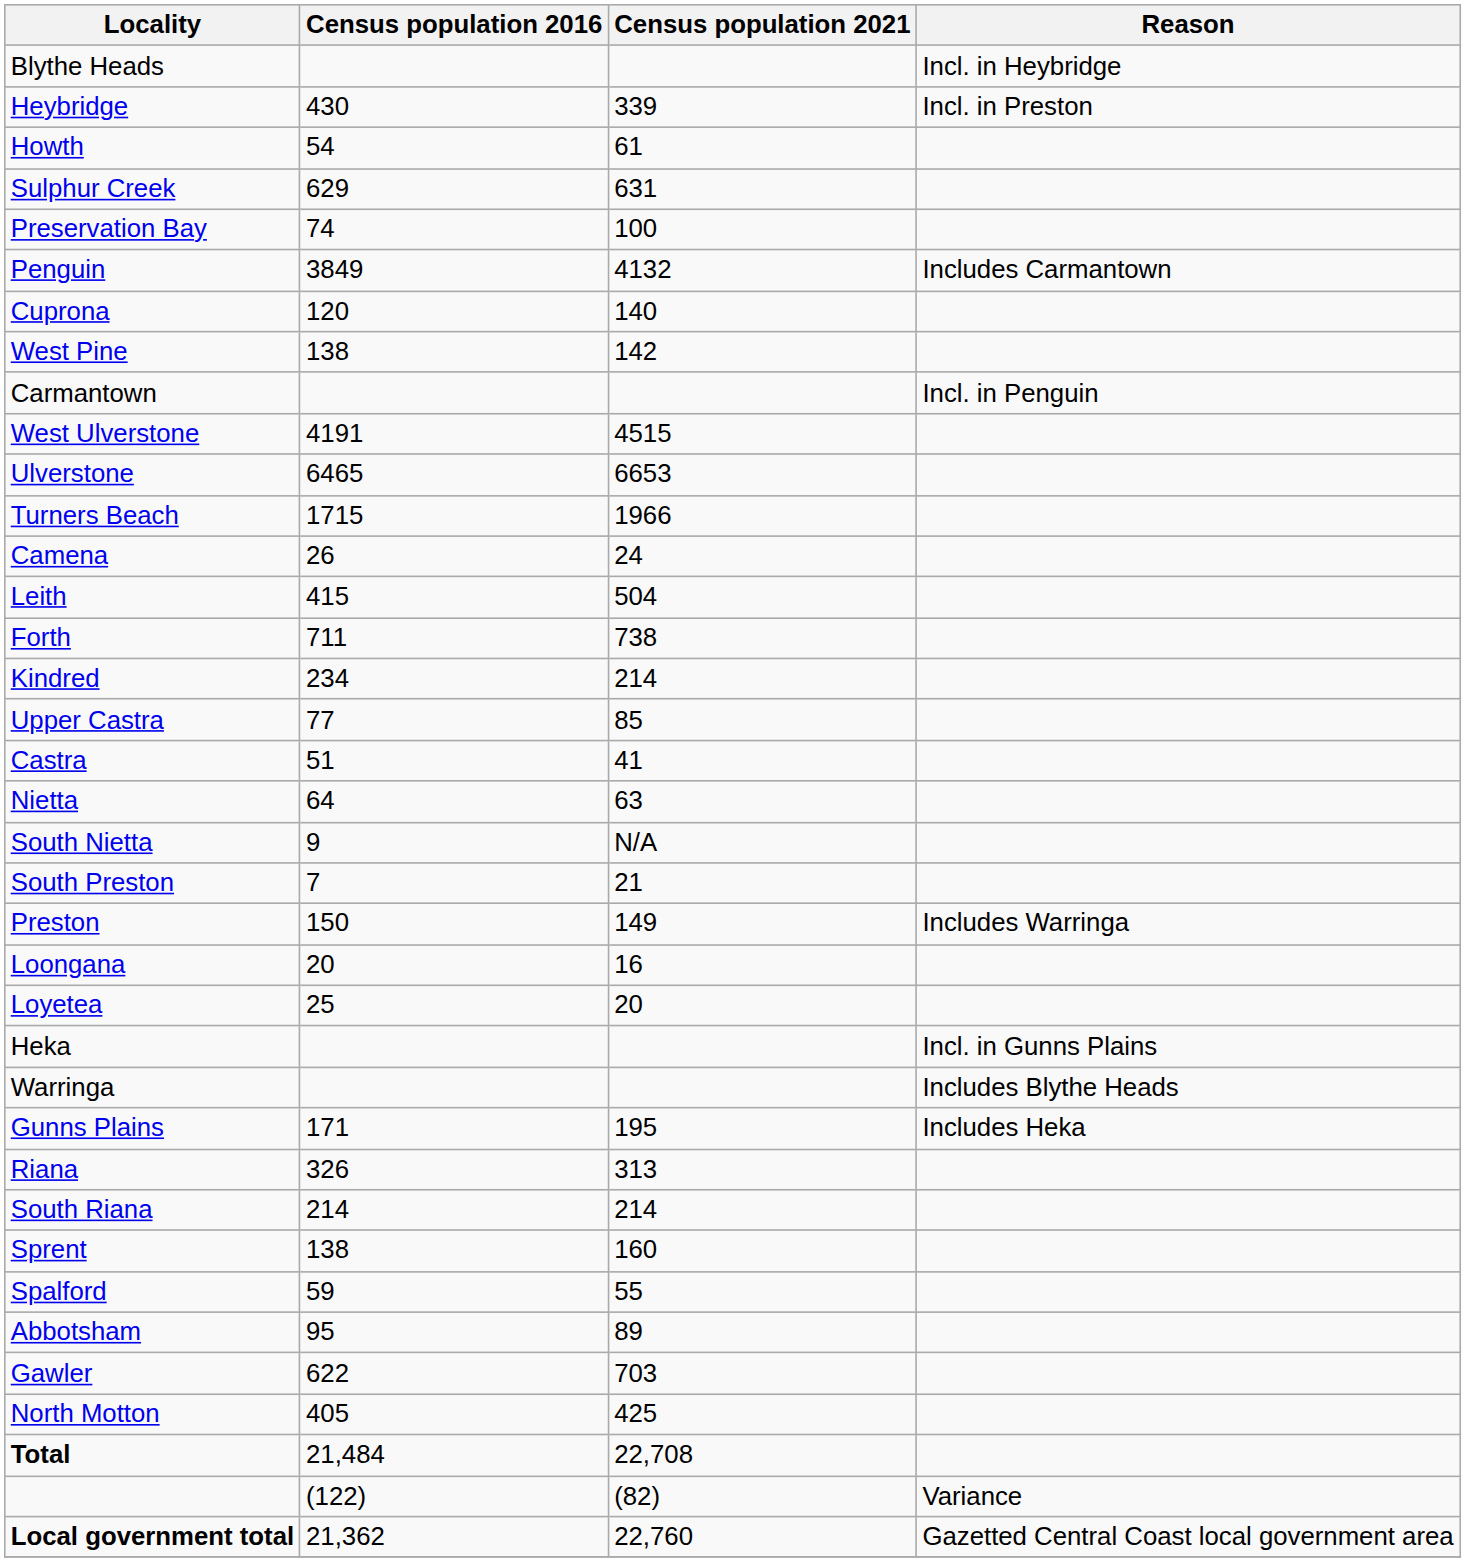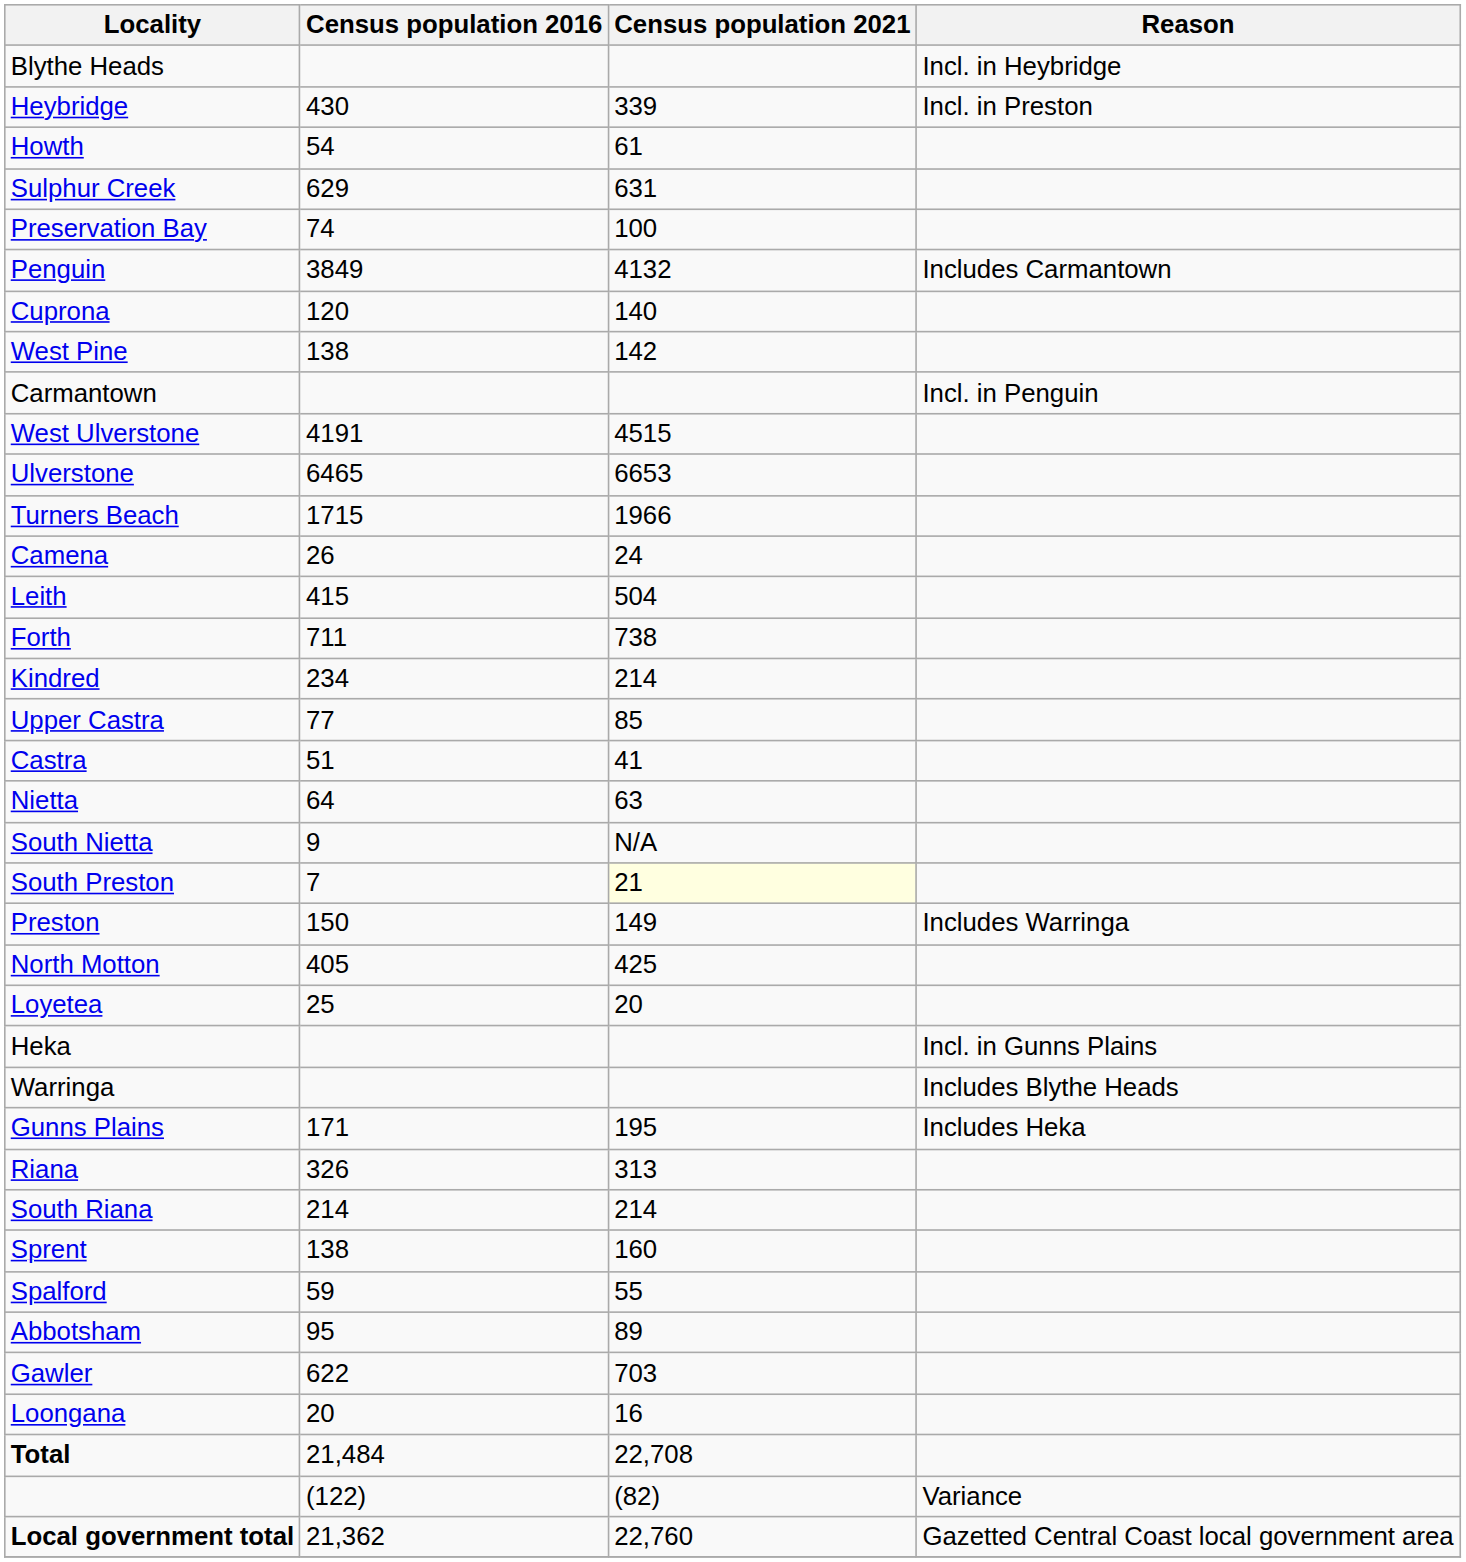South Preston | Census population 2021: no background -> lightyellow background
rows swapped: Loongana <-> North Motton
